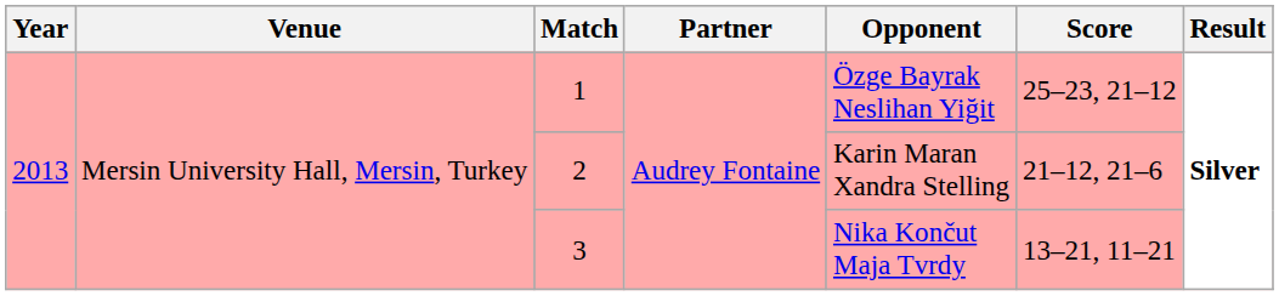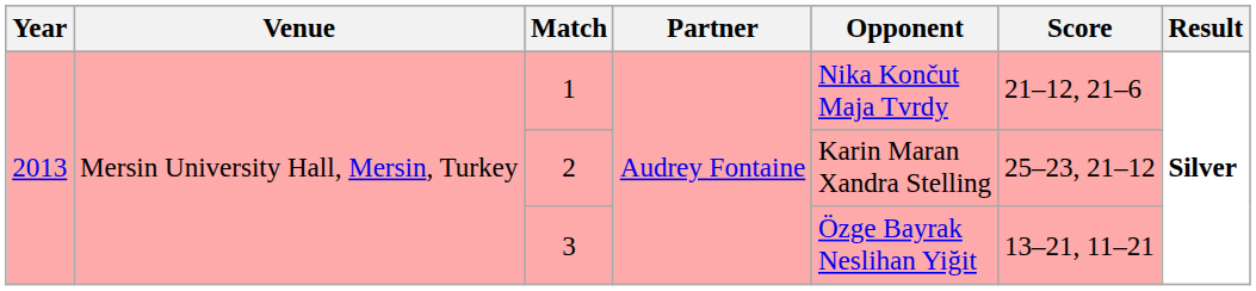1 | Opponent: Özge Bayrak Neslihan Yiğit -> Nika Končut Maja Tvrdy
1 | Score: 25–23, 21–12 -> 21–12, 21–6
2 | Score: 21–12, 21–6 -> 25–23, 21–12
3 | Opponent: Nika Končut Maja Tvrdy -> Özge Bayrak Neslihan Yiğit
